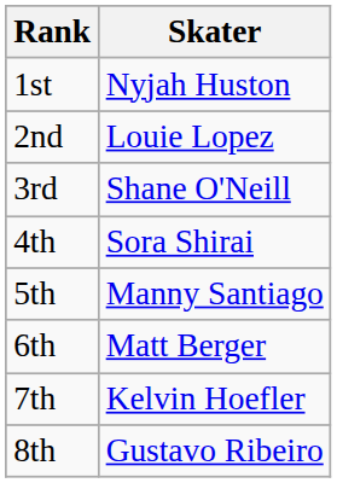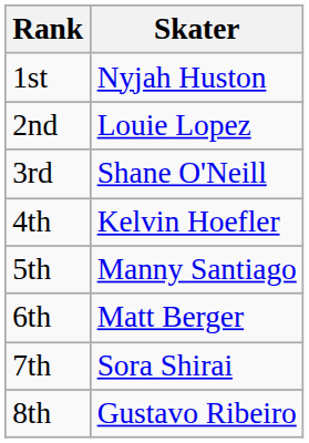4th | Skater: Sora Shirai -> Kelvin Hoefler
7th | Skater: Kelvin Hoefler -> Sora Shirai
